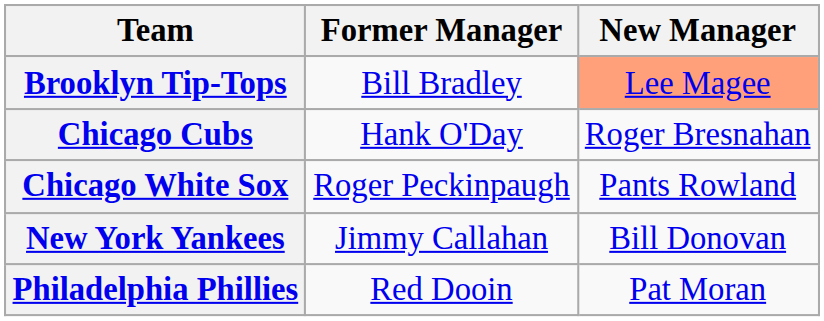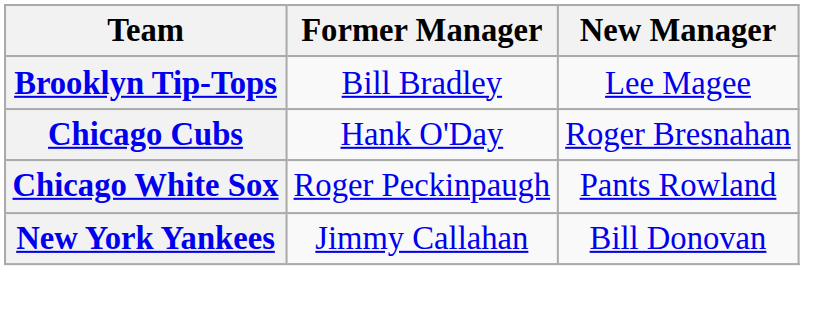Brooklyn Tip-Tops | New Manager: lightsalmon background -> no background
- row: Philadelphia Phillies | Red Dooin | Pat Moran
